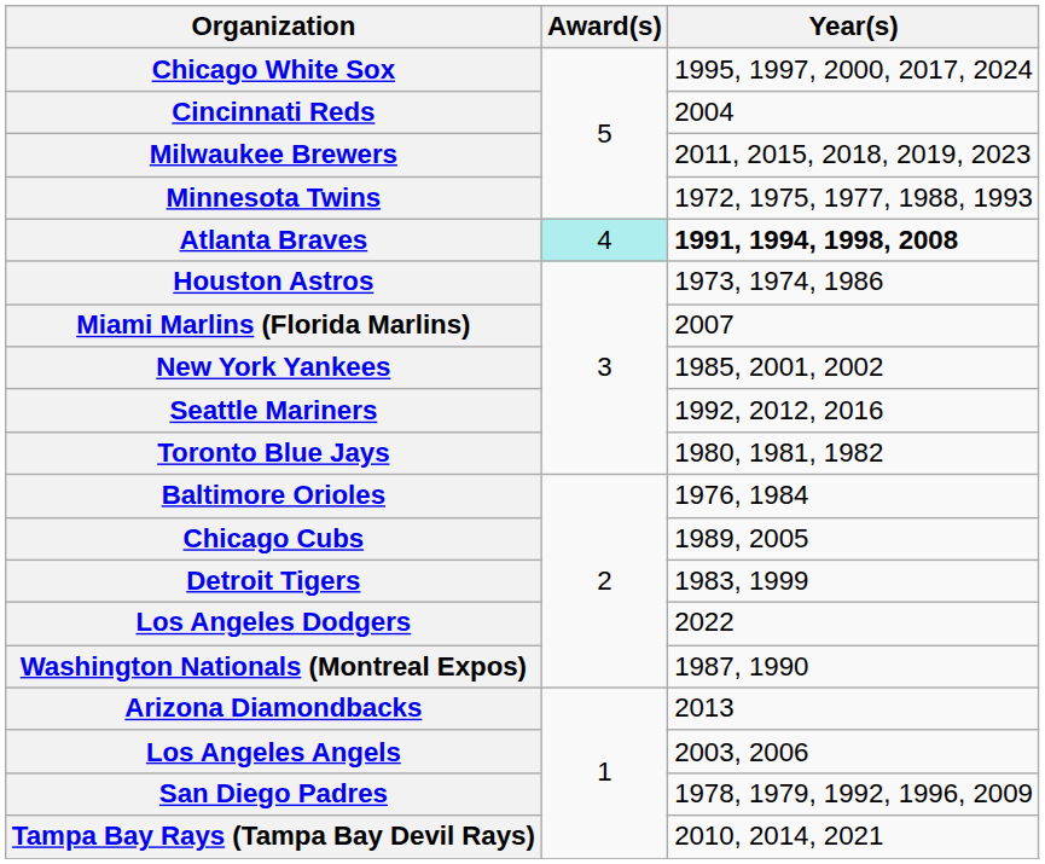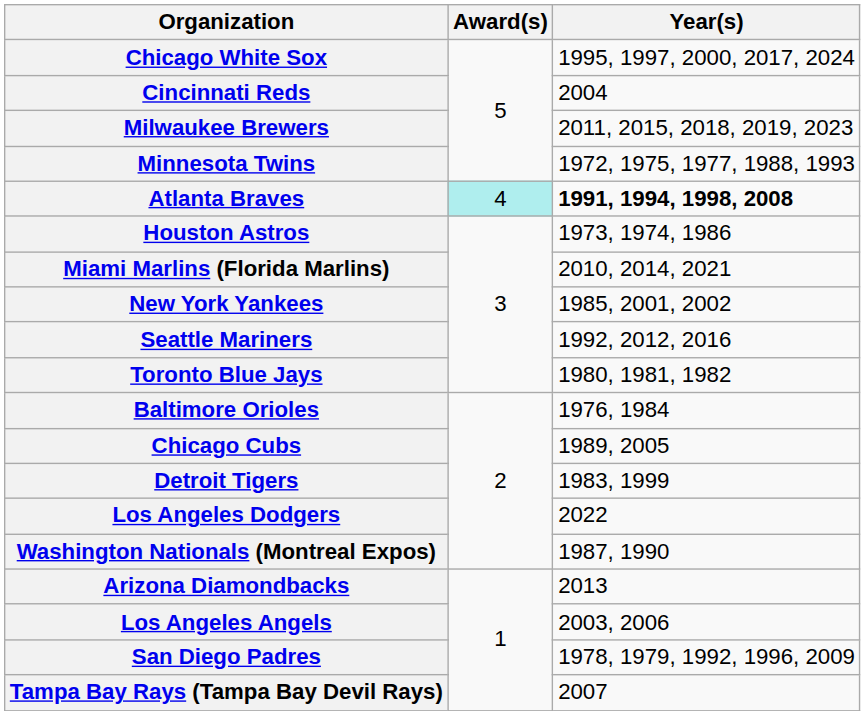Miami Marlins (Florida Marlins) | Year(s): 2007 -> 2010, 2014, 2021
Tampa Bay Rays (Tampa Bay Devil Rays) | Year(s): 2010, 2014, 2021 -> 2007
